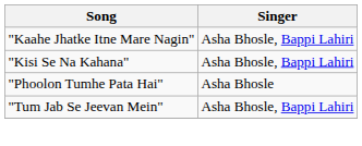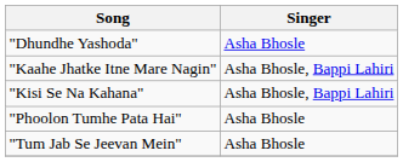+ row: "Dhundhe Yashoda" | Asha Bhosle
"Tum Jab Se Jeevan Mein" | Singer: Asha Bhosle, Bappi Lahiri -> Asha Bhosle
